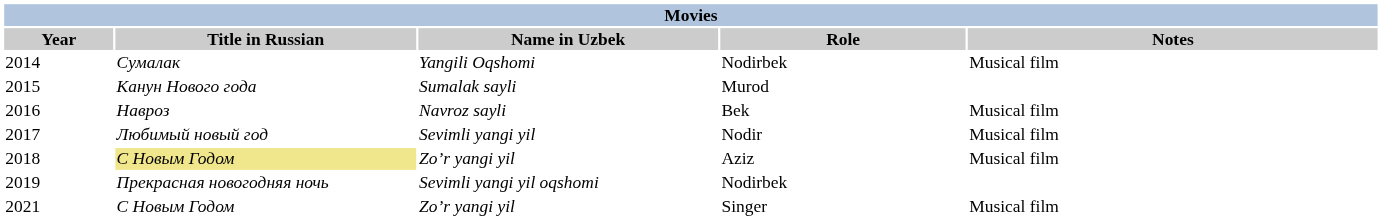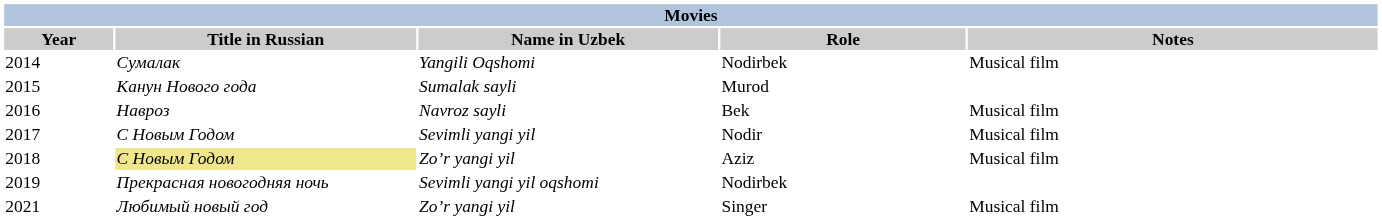2017 | Title in Russian: Любимый новый год -> С Новым Годом
2021 | Title in Russian: С Новым Годом -> Любимый новый год
